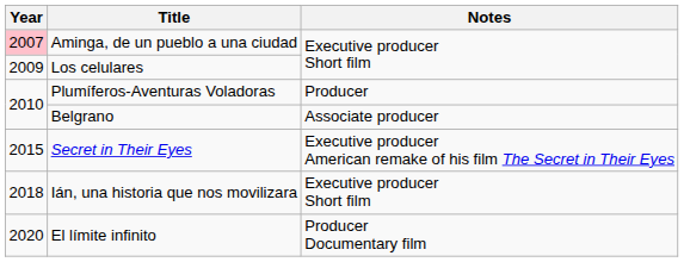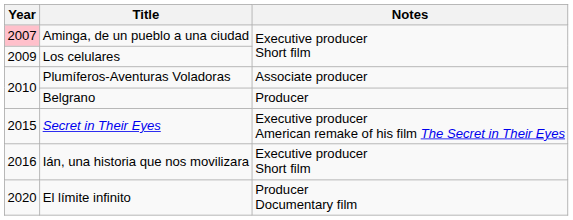Plumíferos-Aventuras Voladoras | Notes: Producer -> Associate producer
Belgrano | Notes: Associate producer -> Producer
Ián, una historia que nos movilizara | Year: 2018 -> 2016
